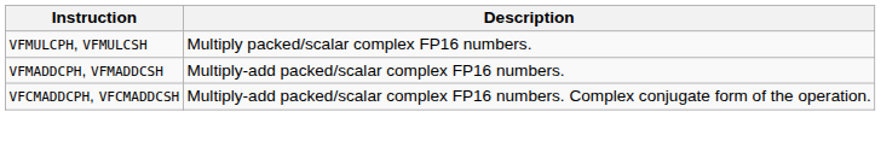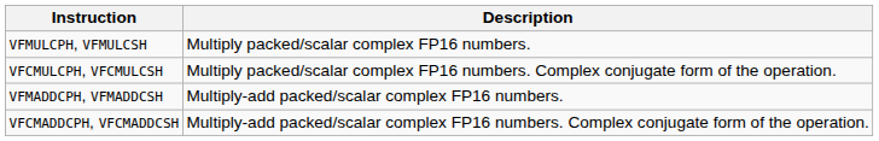+ row: VFCMULCPH, VFCMULCSH | Multiply packed/scalar complex FP16 numbers. Complex conjugate form of the operation.
